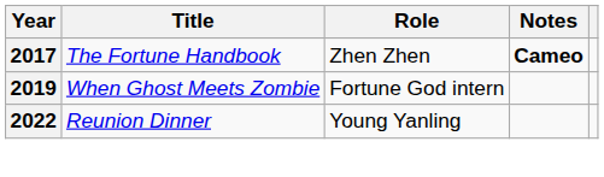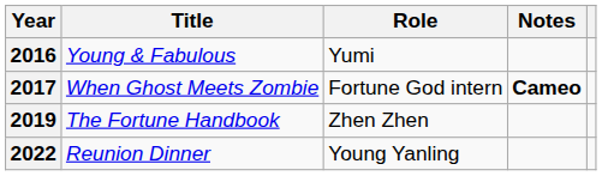+ row: 2016 | Young & Fabulous | Yumi
2017 | Title: The Fortune Handbook -> When Ghost Meets Zombie
2017 | Role: Zhen Zhen -> Fortune God intern
2019 | Title: When Ghost Meets Zombie -> The Fortune Handbook
2019 | Role: Fortune God intern -> Zhen Zhen
